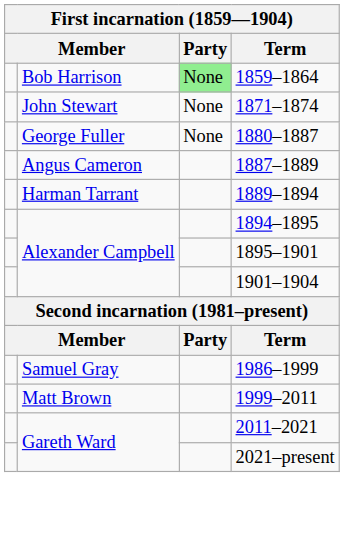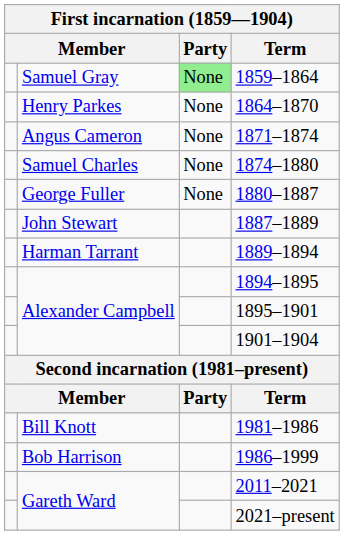1859–1864 | column 2: Bob Harrison -> Samuel Gray
+ row: Henry Parkes | None | 1864–1870
1871–1874 | column 2: John Stewart -> Angus Cameron
+ row: Samuel Charles | None | 1874–1880
1887–1889 | column 2: Angus Cameron -> John Stewart
+ row: Bill Knott | 1981–1986
1986–1999 | column 2: Samuel Gray -> Bob Harrison
- row: Matt Brown | 1999–2011
